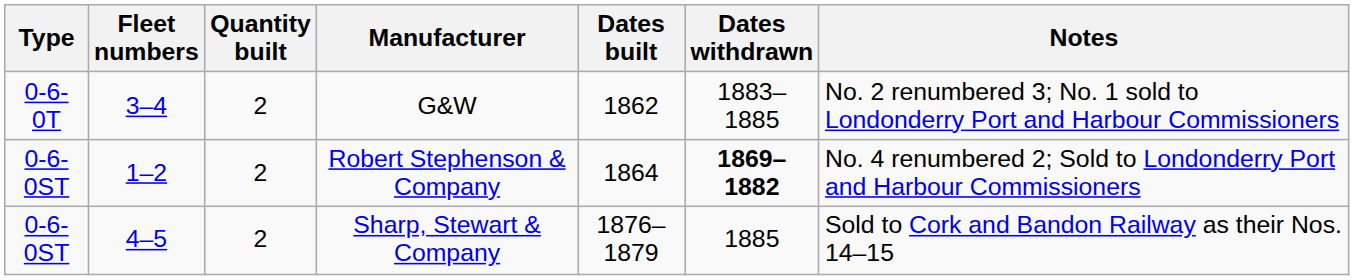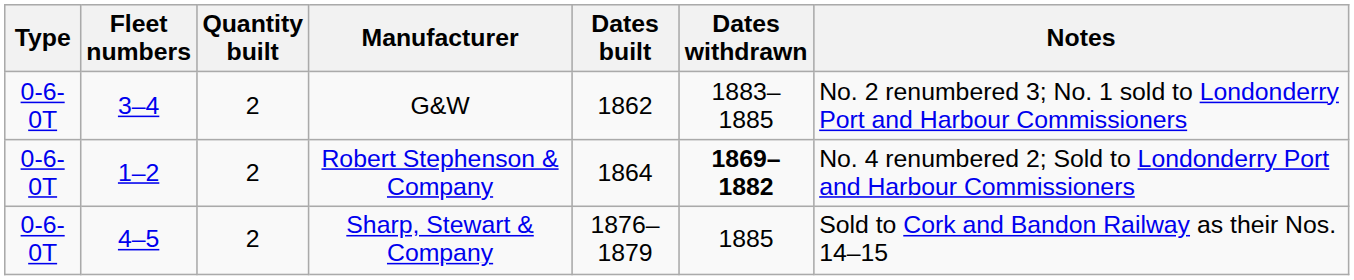Robert Stephenson & Company | Type: 0-6-0ST -> 0-6-0T
Sharp, Stewart & Company | Type: 0-6-0ST -> 0-6-0T
